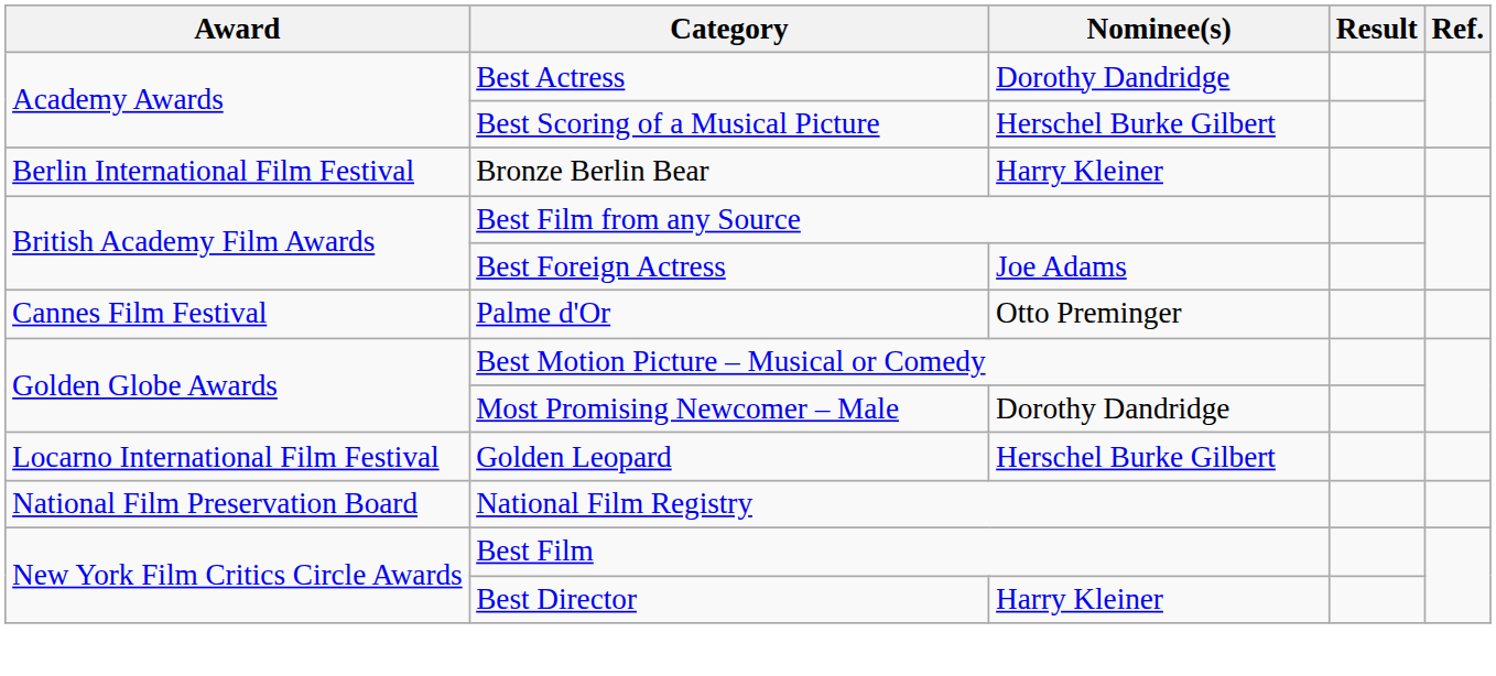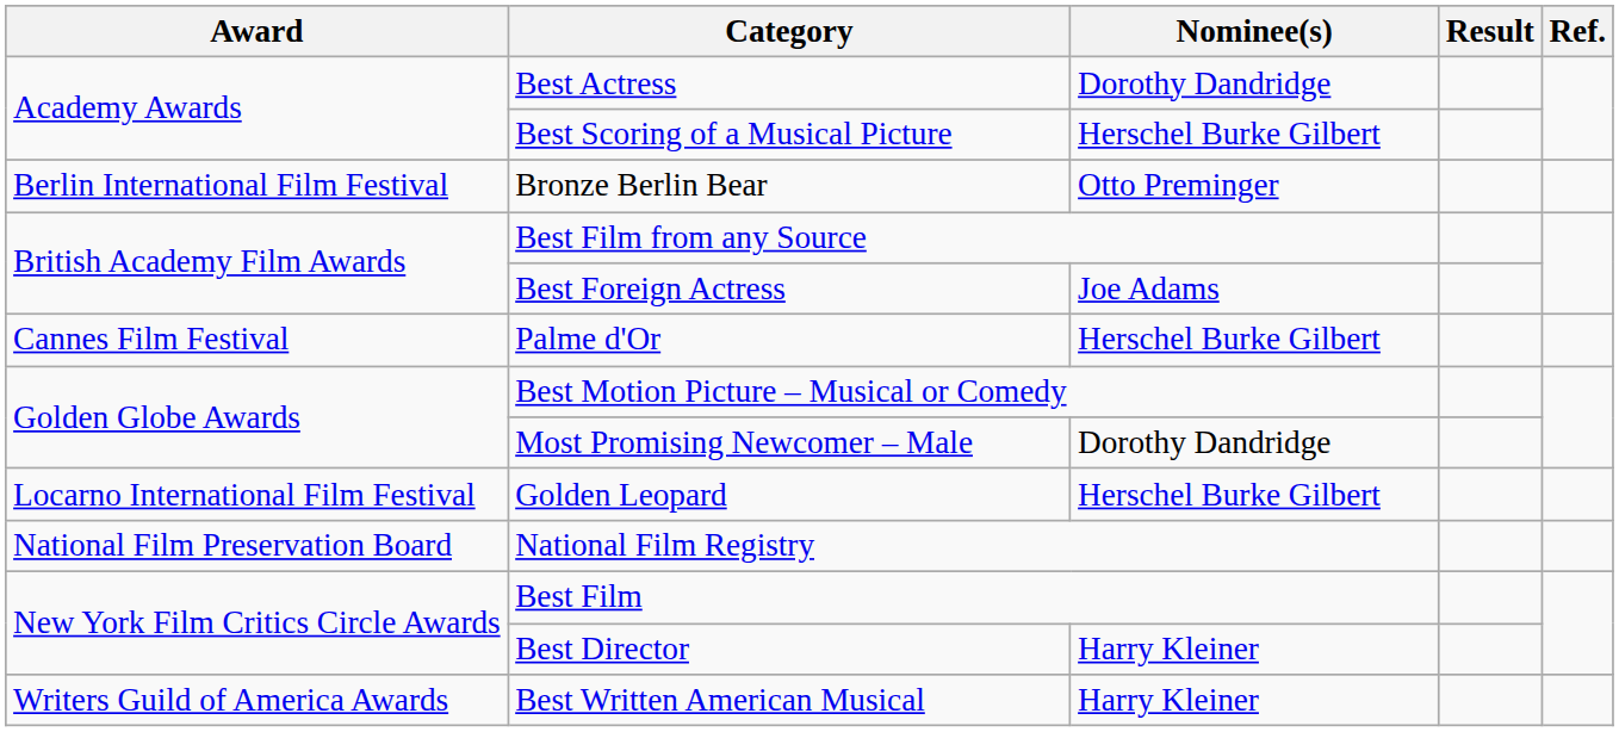Bronze Berlin Bear | Nominee(s): Harry Kleiner -> Otto Preminger
Palme d'Or | Nominee(s): Otto Preminger -> Herschel Burke Gilbert
+ row: Writers Guild of America Awards | Best Written American Musical | Harry Kleiner
